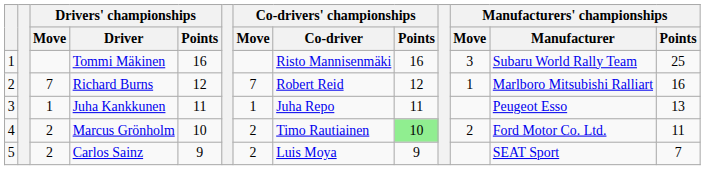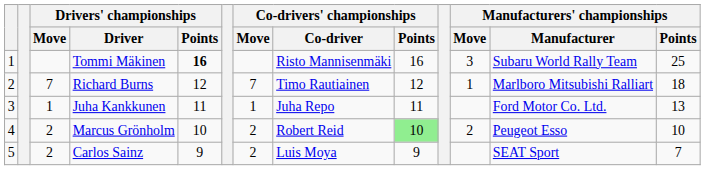Tommi Mäkinen | Drivers' championships / Points: normal -> bold
Richard Burns | Co-drivers' championships / Co-driver: Robert Reid -> Timo Rautiainen
Richard Burns | Manufacturers' championships / Points: 16 -> 18
Juha Kankkunen | Manufacturers' championships / Manufacturer: Peugeot Esso -> Ford Motor Co. Ltd.
Marcus Grönholm | Co-drivers' championships / Co-driver: Timo Rautiainen -> Robert Reid
Marcus Grönholm | Manufacturers' championships / Manufacturer: Ford Motor Co. Ltd. -> Peugeot Esso
Marcus Grönholm | Manufacturers' championships / Points: 11 -> 10
